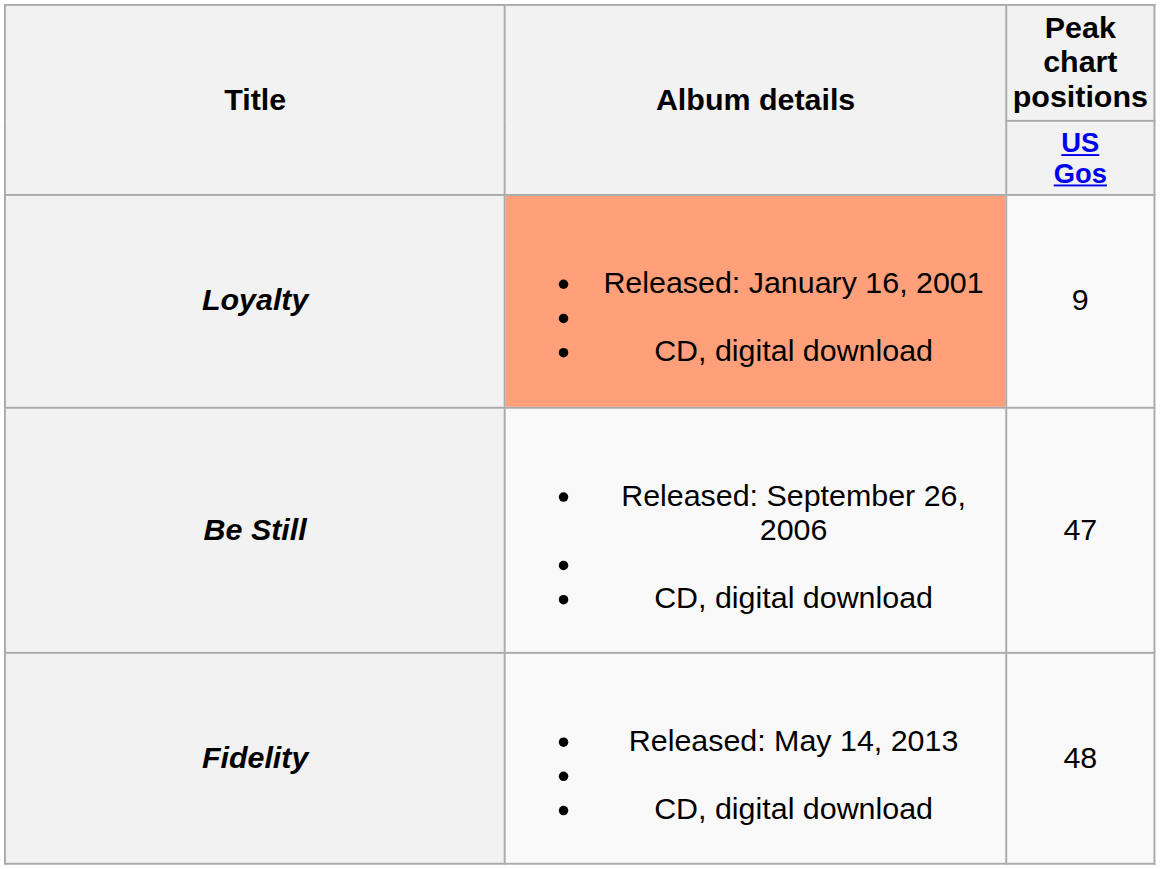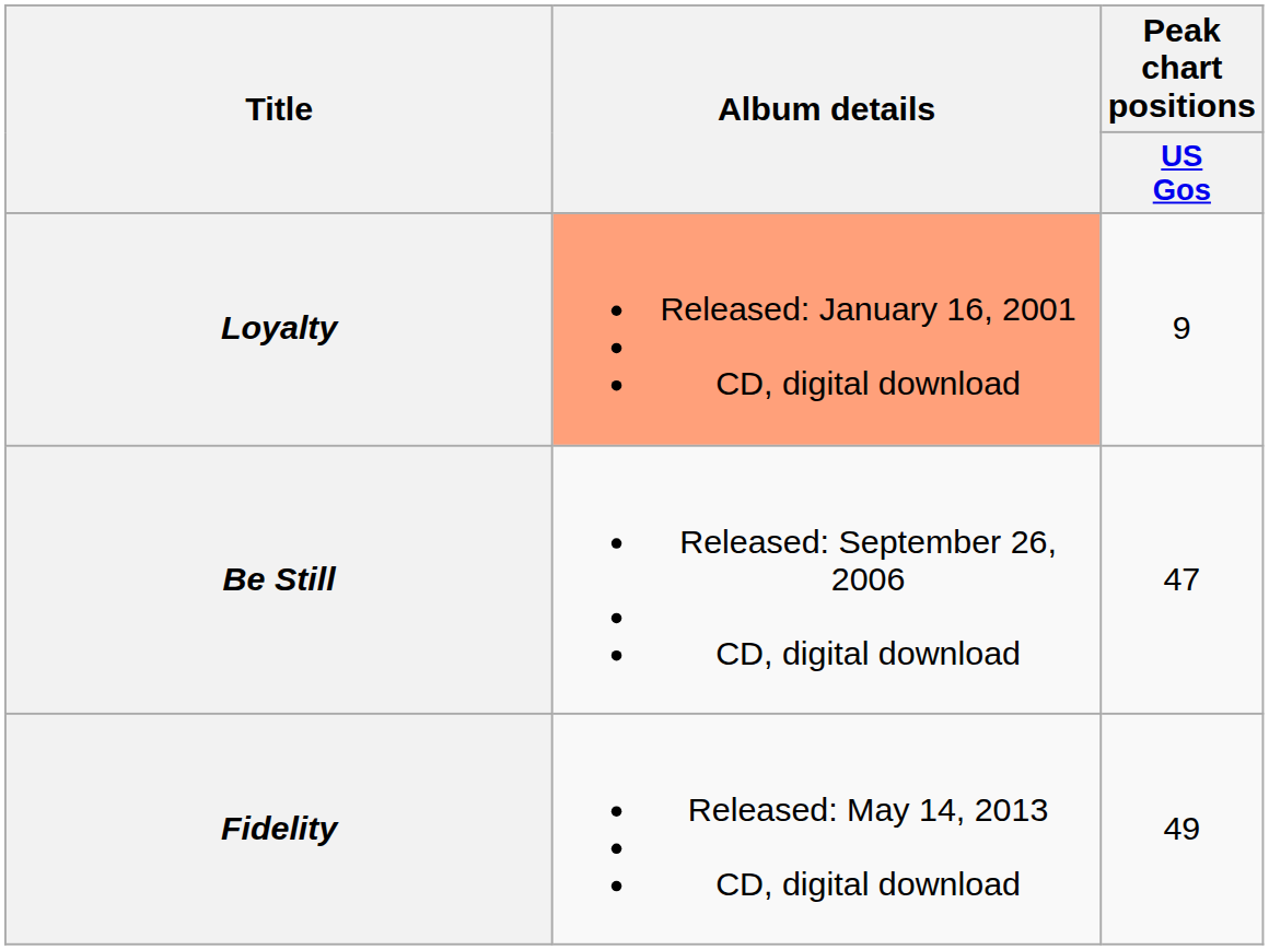Fidelity | Peak chart positions / US Gos: 48 -> 49
